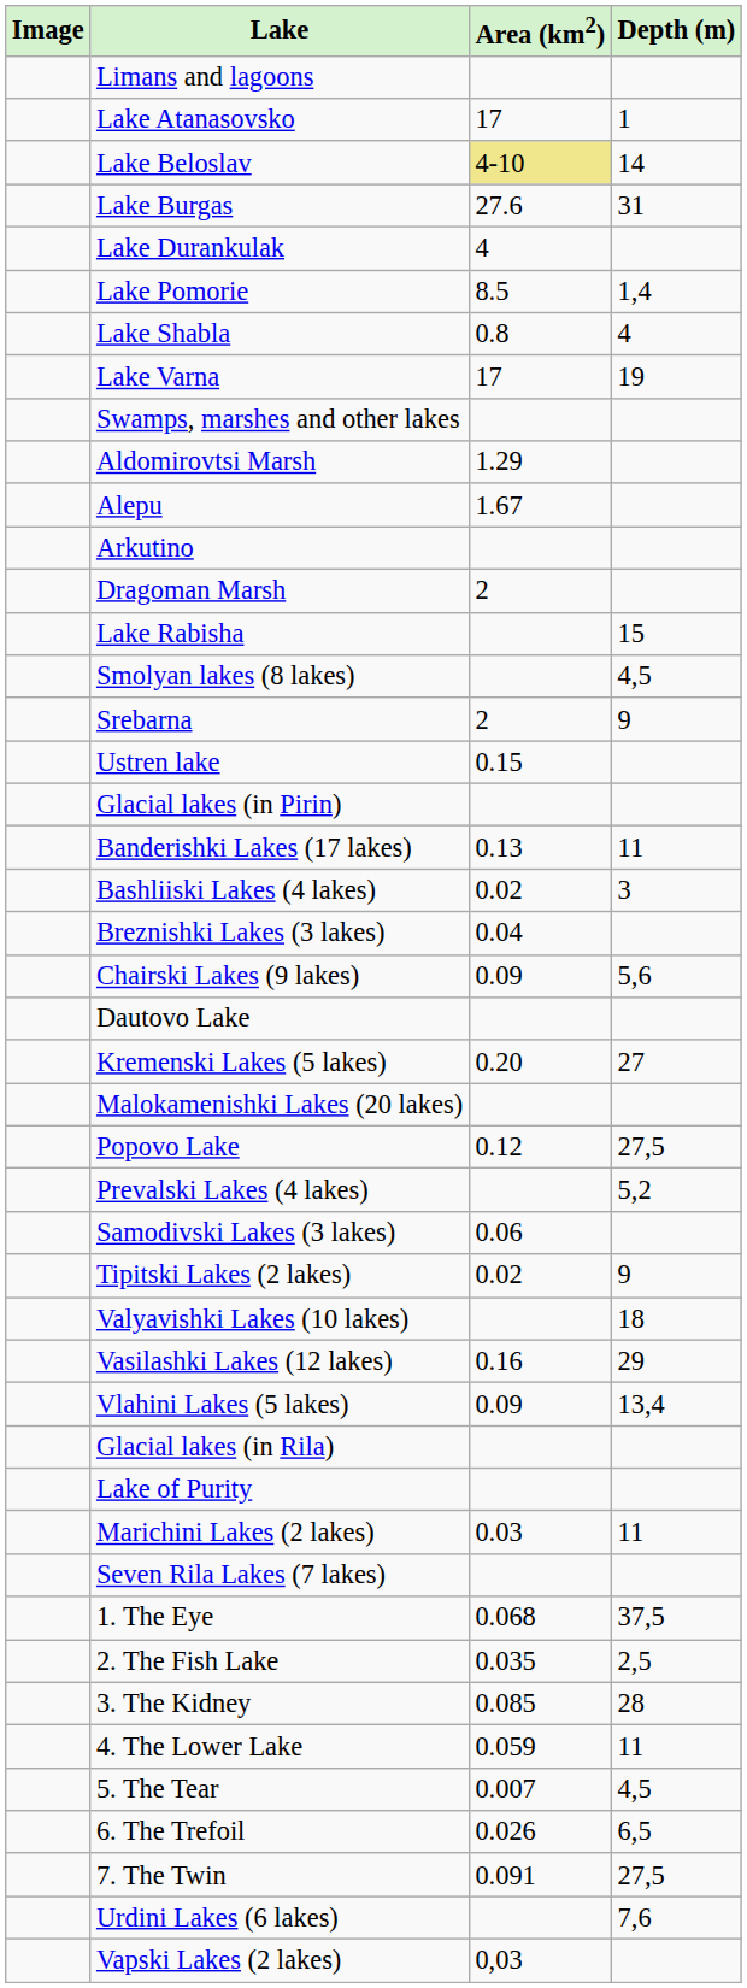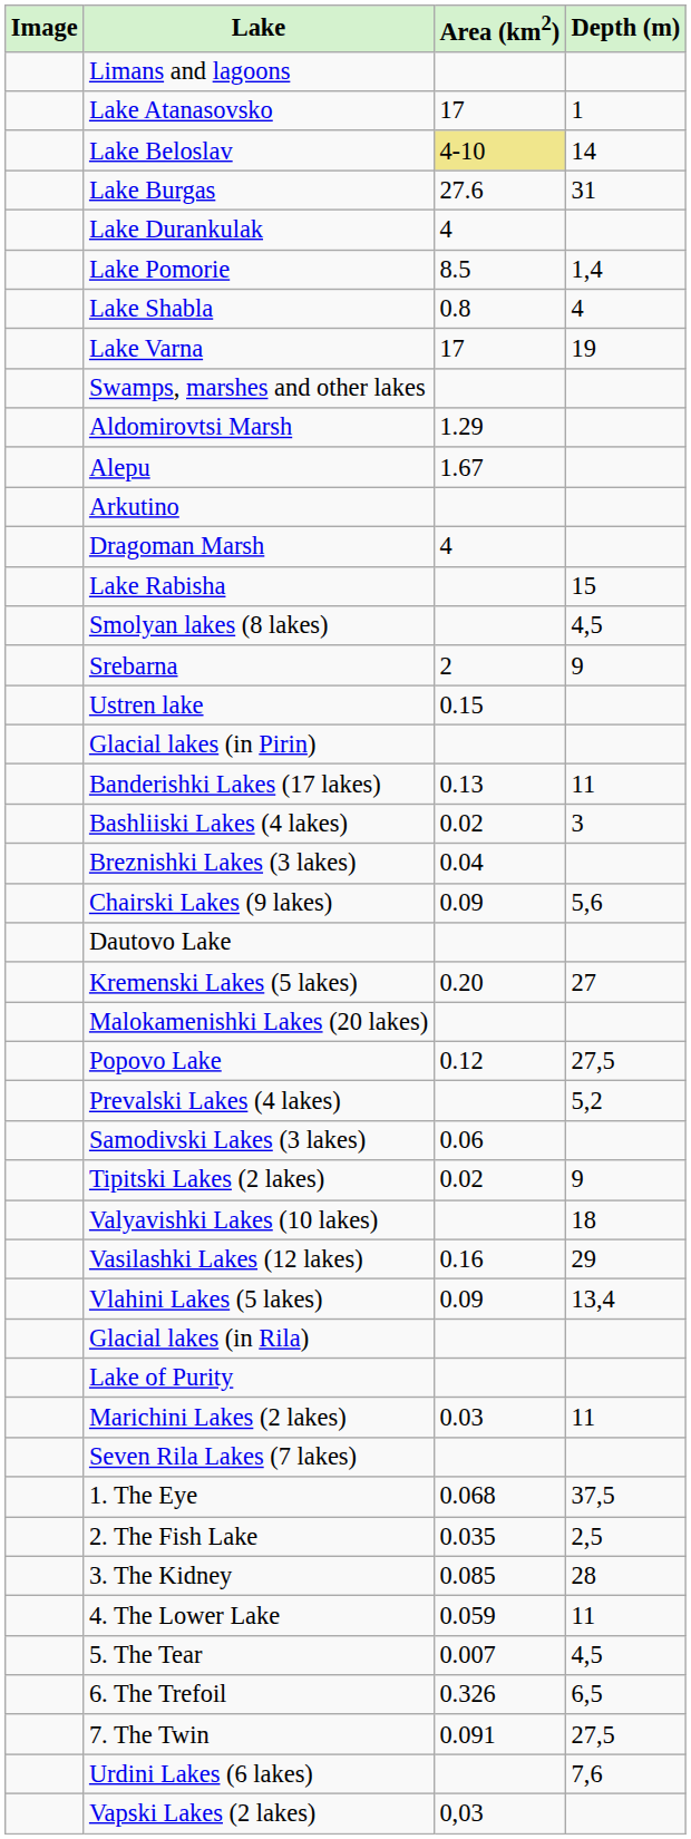Dragoman Marsh | Area (km2): 2 -> 4
6. The Trefoil | Area (km2): 0.026 -> 0.326
